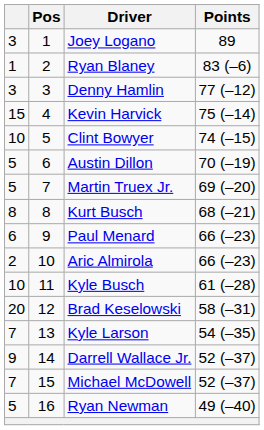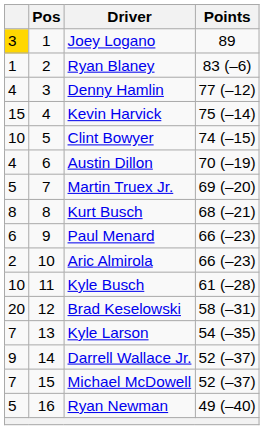Joey Logano | column 1: no background -> gold background
Denny Hamlin | column 1: 3 -> 4
Austin Dillon | column 1: 5 -> 4
